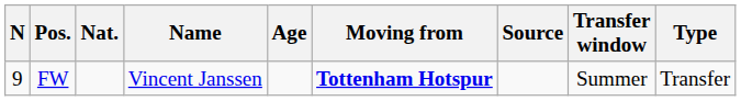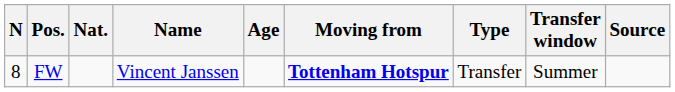columns swapped: Type <-> Source
FW | N: 9 -> 8
